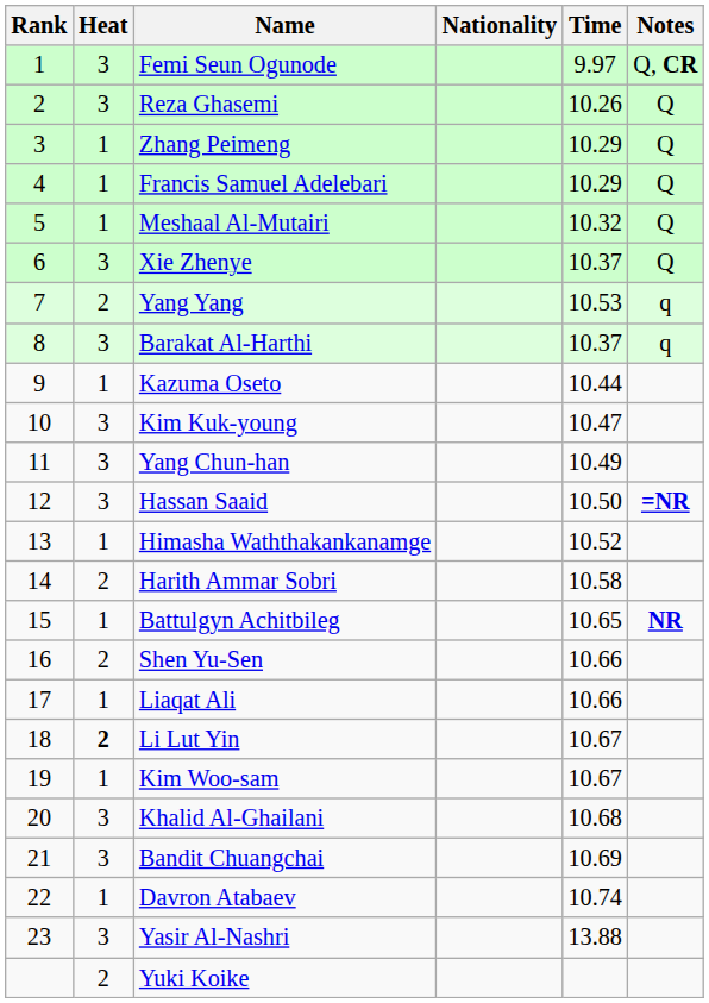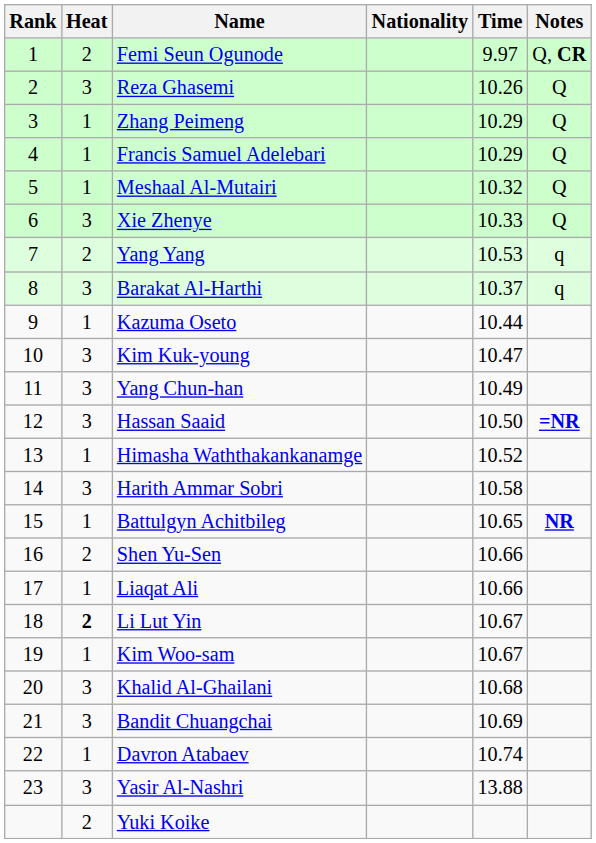Femi Seun Ogunode | Heat: 3 -> 2
Xie Zhenye | Time: 10.37 -> 10.33
Harith Ammar Sobri | Heat: 2 -> 3
